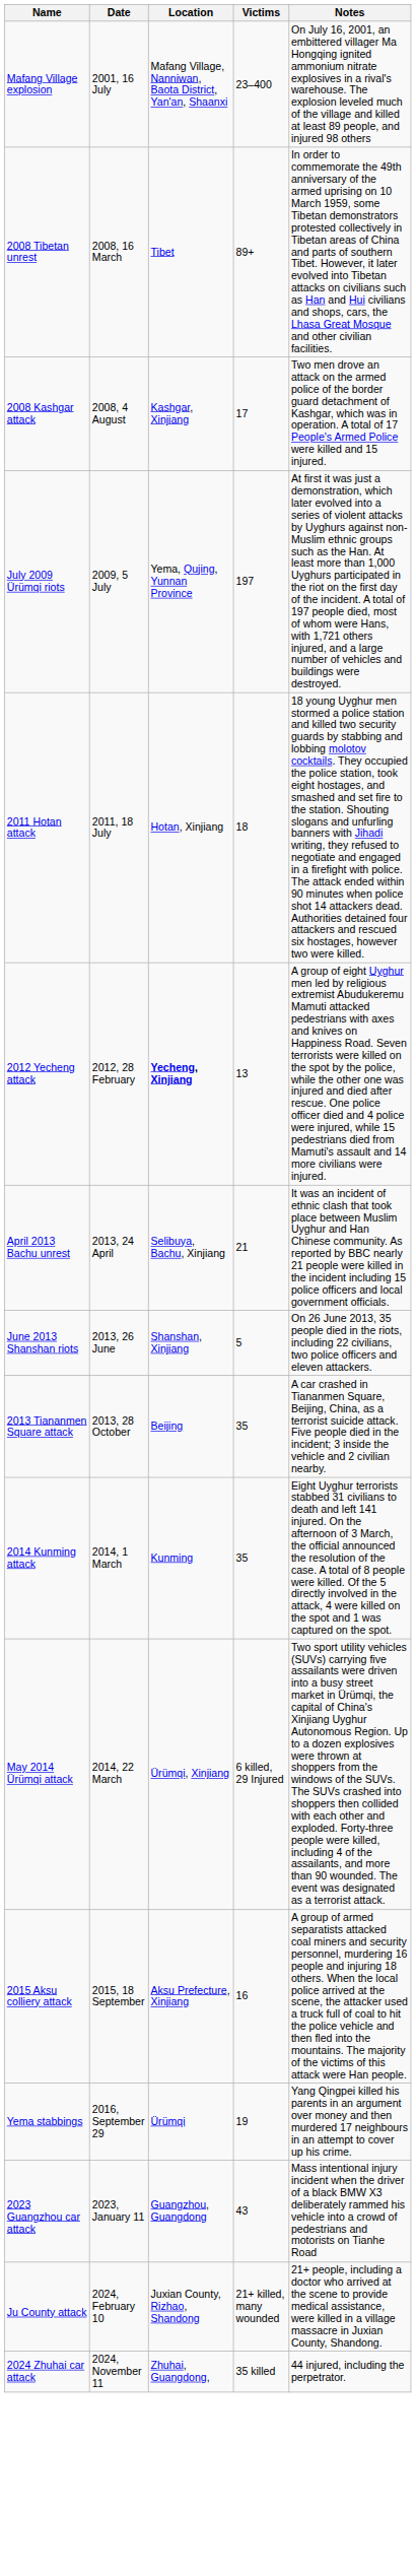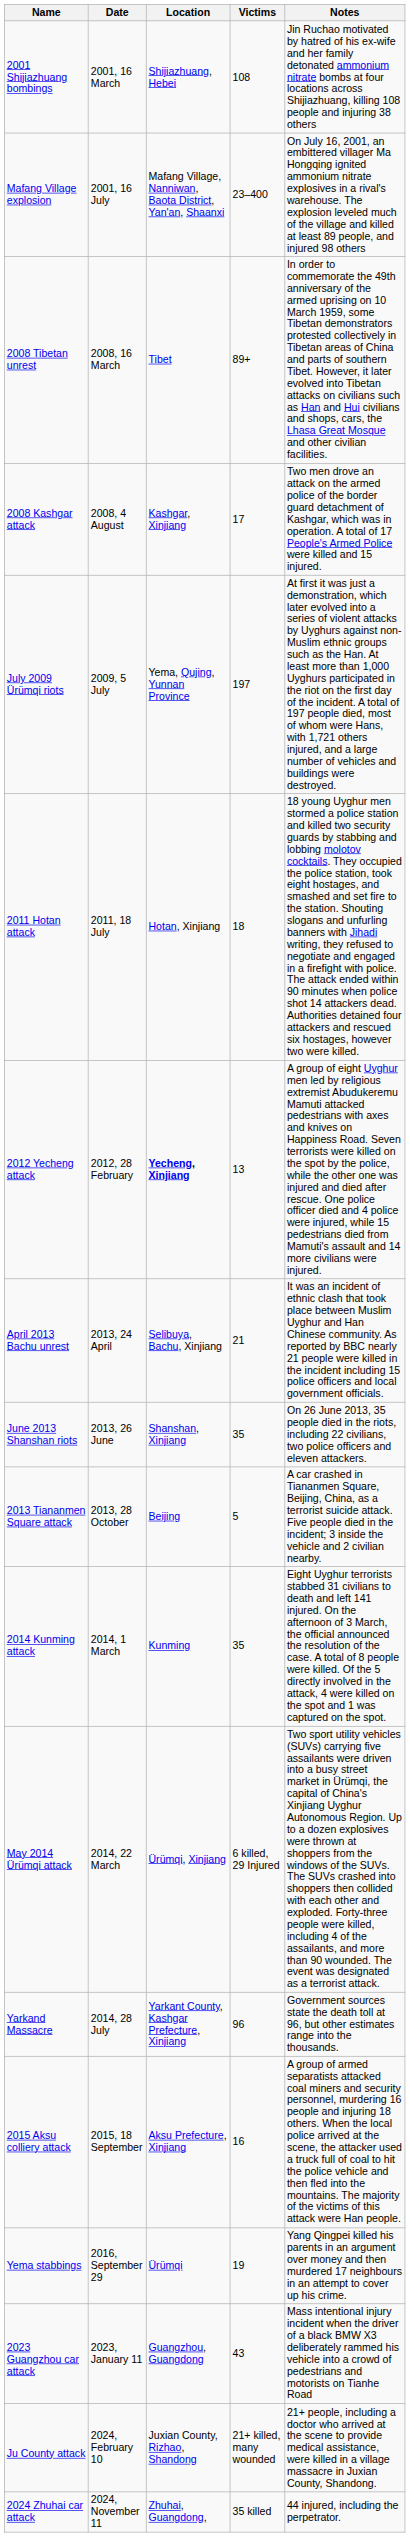+ row: 2001 Shijiazhuang bombings | 2001, 16 March | Shijiazhuang, Hebei | 108 | Jin Ruchao motivated by hatred of his ex-wife and her family detonated ammonium nitrate bombs at four locations across Shijiazhuang, killing 108 people and injuring 38 others
June 2013 Shanshan riots | Victims: 5 -> 35
2013 Tiananmen Square attack | Victims: 35 -> 5
+ row: Yarkand Massacre | 2014, 28 July | Yarkant County, Kashgar Prefecture, Xinjiang | 96 | Government sources state the death toll at 96, but other estimates range into the thousands.
